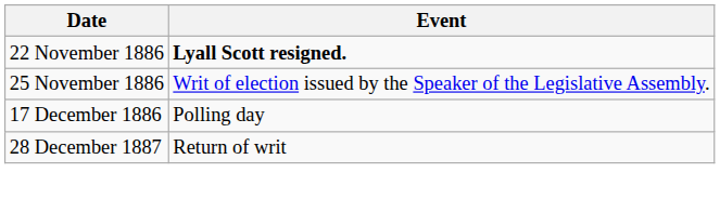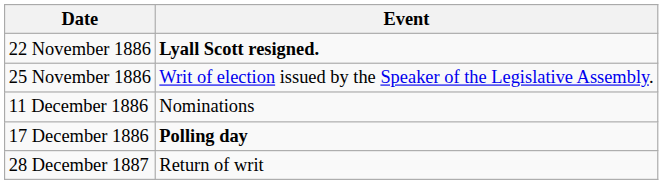+ row: 11 December 1886 | Nominations
17 December 1886 | Event: normal -> bold
